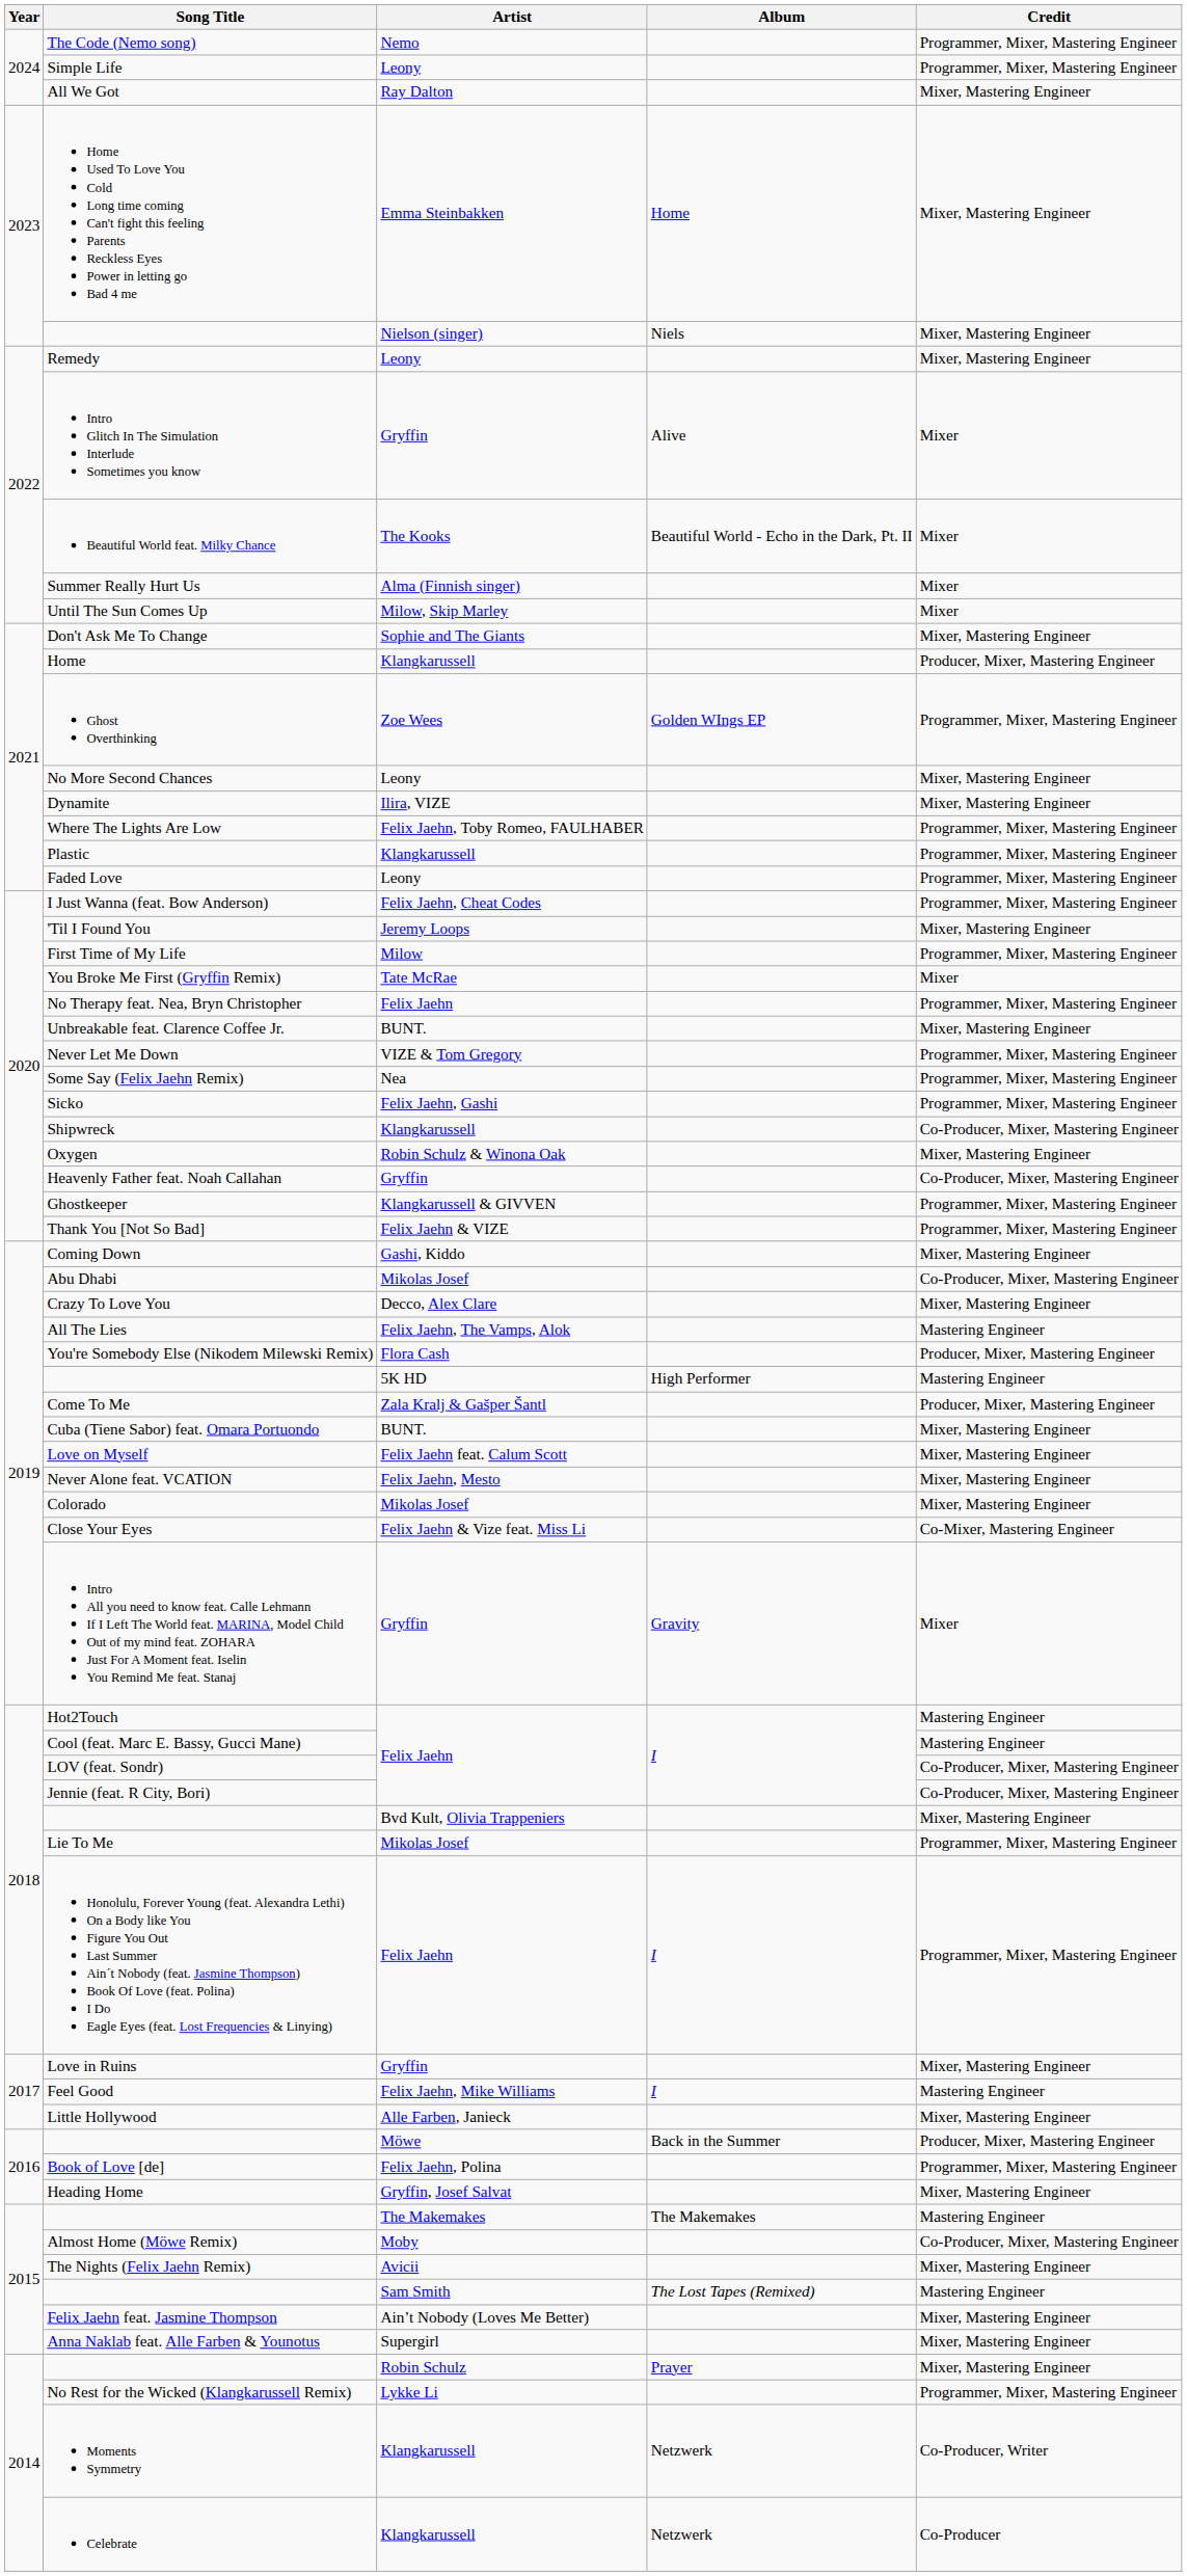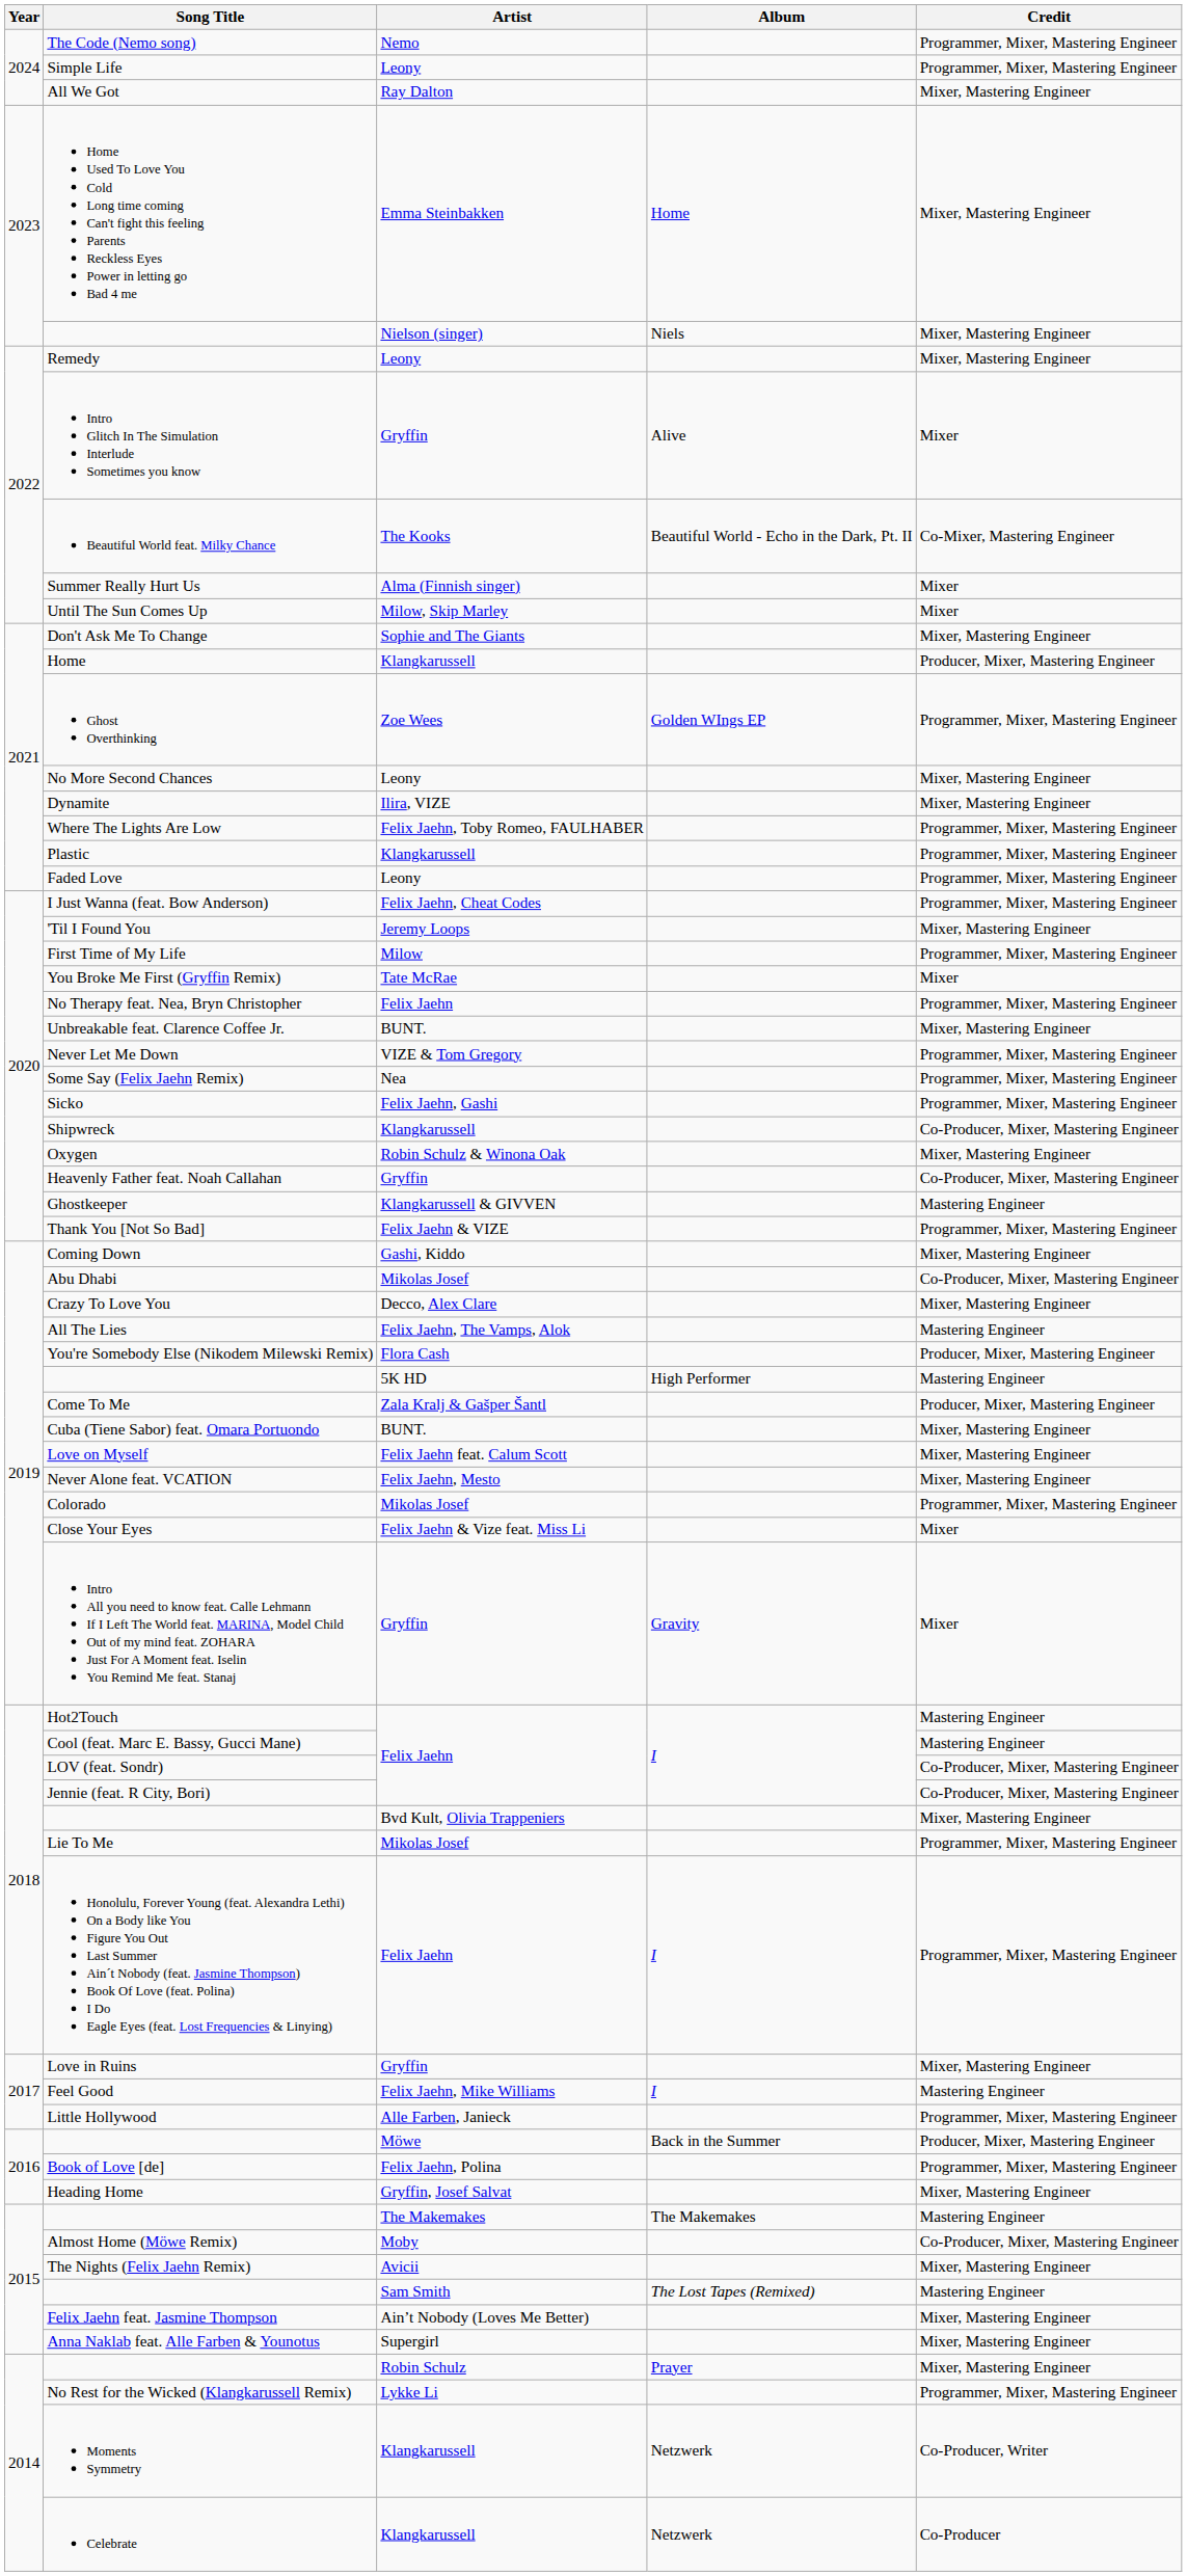Beautiful World feat. Milky Chance | Credit: Mixer -> Co-Mixer, Mastering Engineer
Ghostkeeper | Credit: Programmer, Mixer, Mastering Engineer -> Mastering Engineer
Colorado | Credit: Mixer, Mastering Engineer -> Programmer, Mixer, Mastering Engineer
Close Your Eyes | Credit: Co-Mixer, Mastering Engineer -> Mixer
Little Hollywood | Credit: Mixer, Mastering Engineer -> Programmer, Mixer, Mastering Engineer
